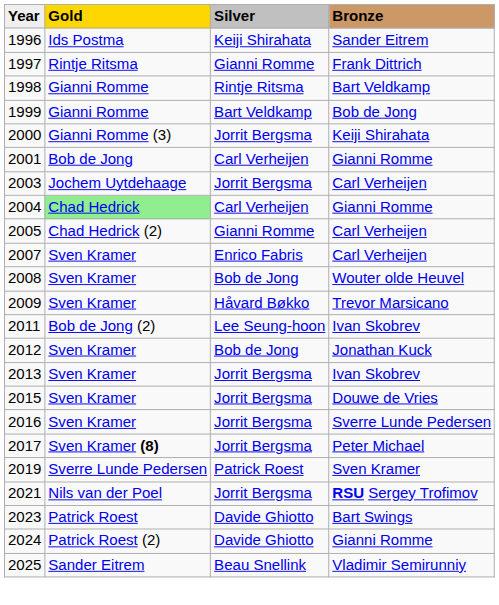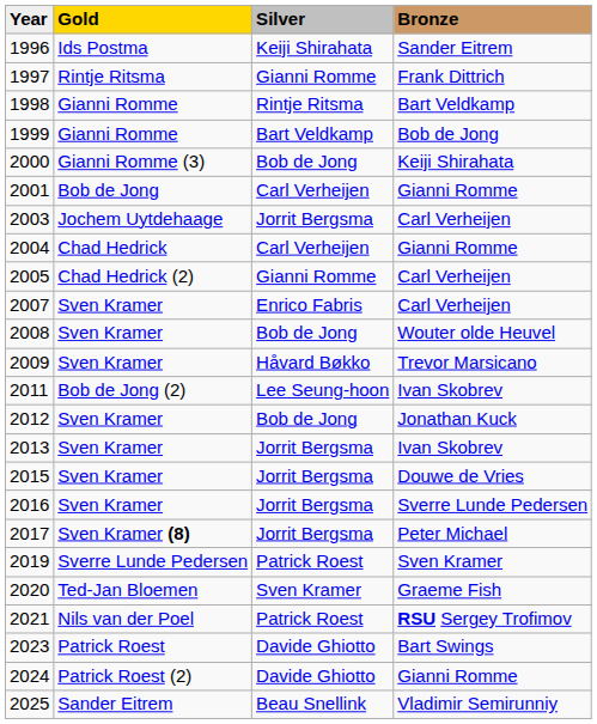2000 | Silver: Jorrit Bergsma -> Bob de Jong
2004 | Gold: lightgreen background -> no background
+ row: 2020 | Ted-Jan Bloemen | Sven Kramer | Graeme Fish
2021 | Silver: Jorrit Bergsma -> Patrick Roest
